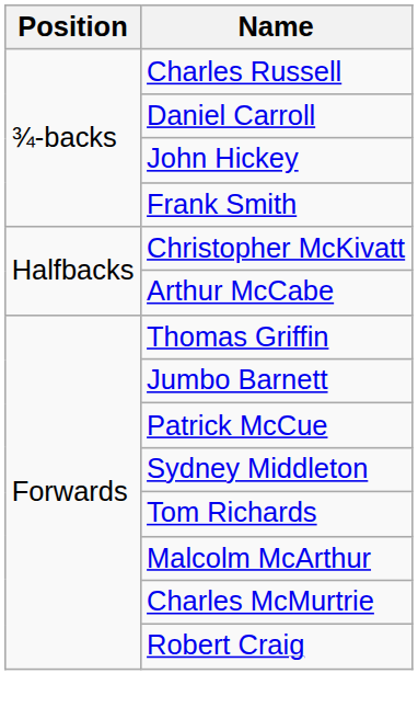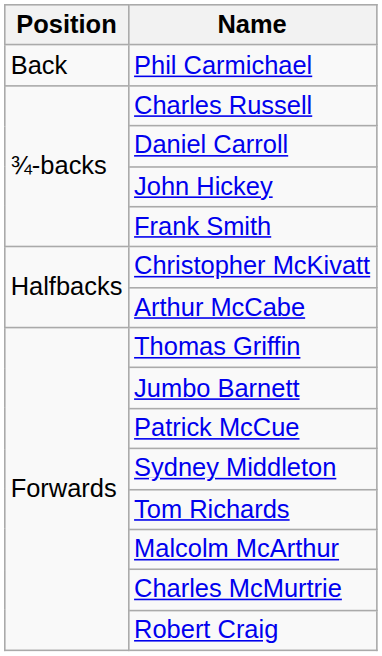+ row: Back | Phil Carmichael
